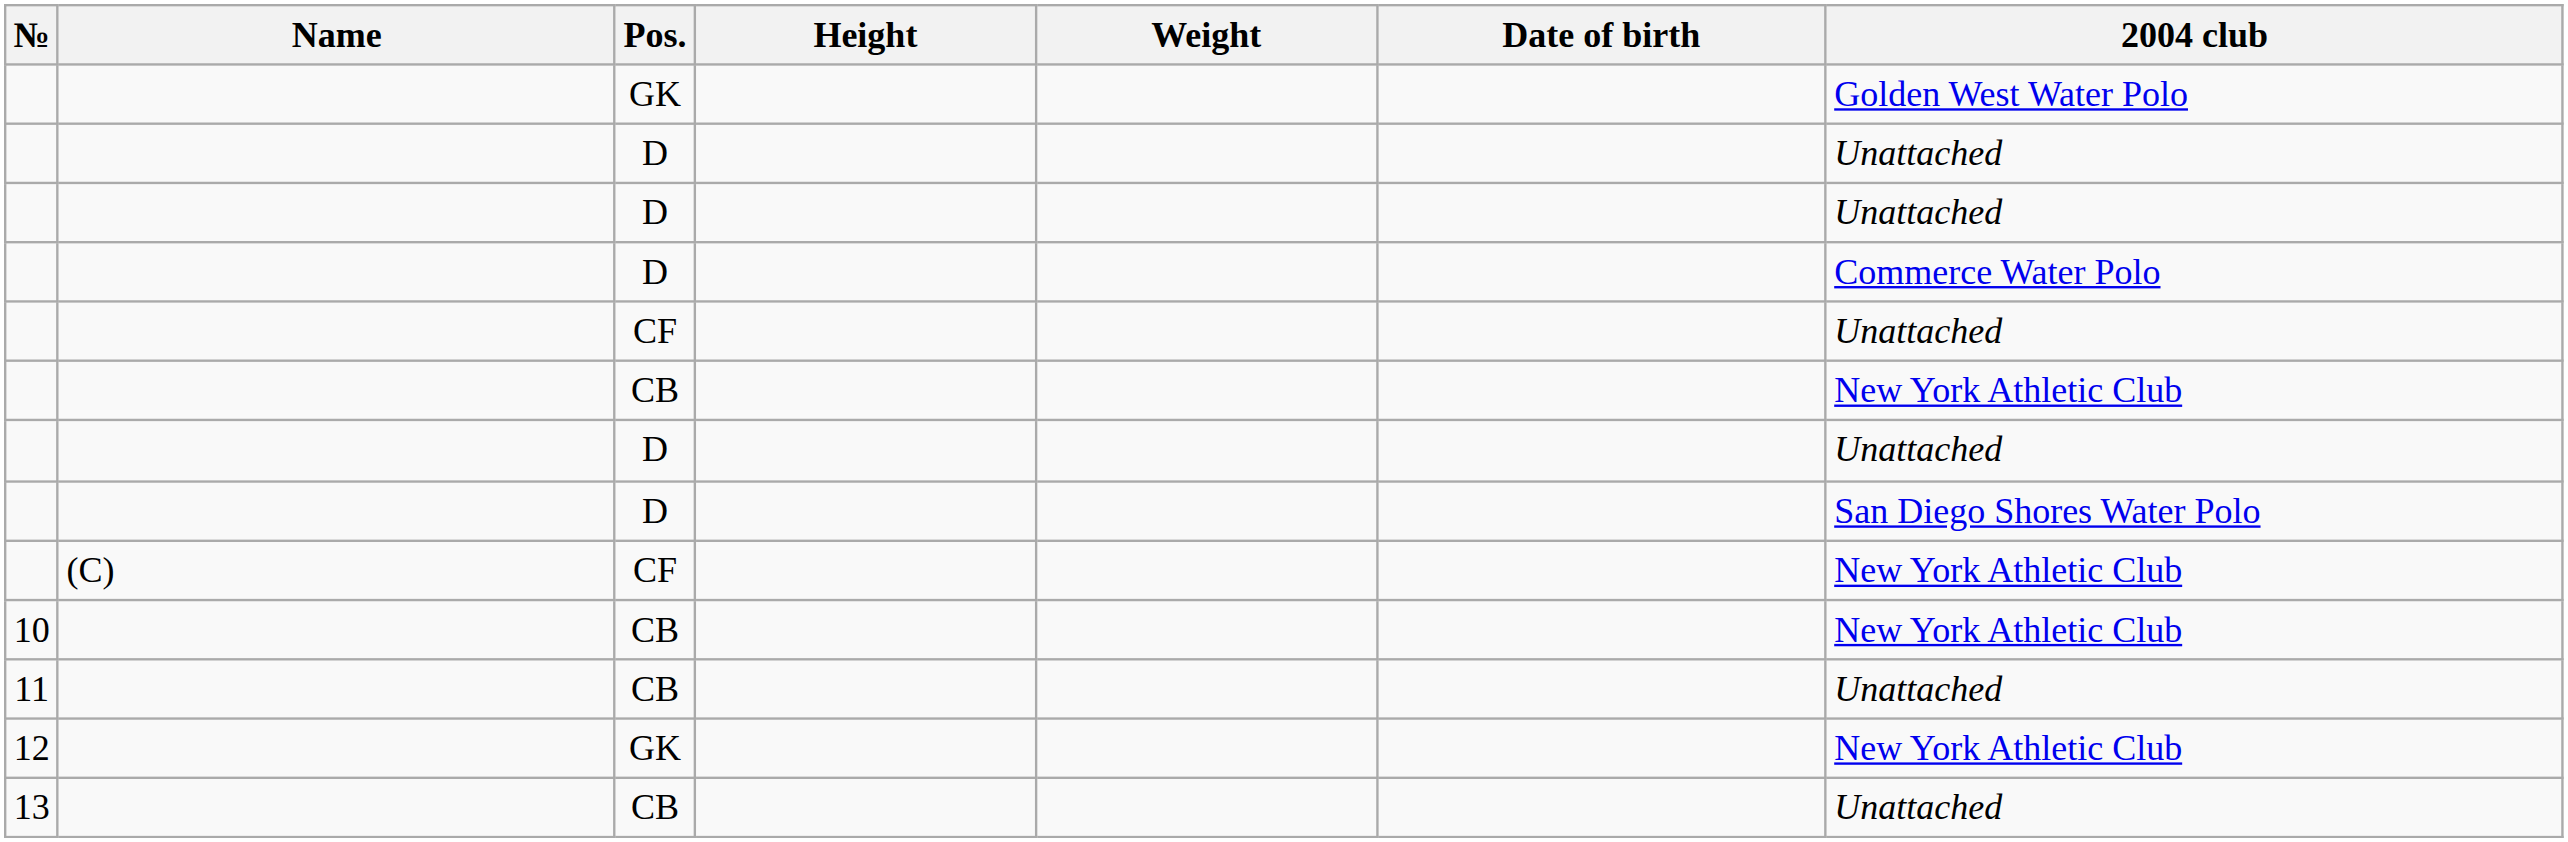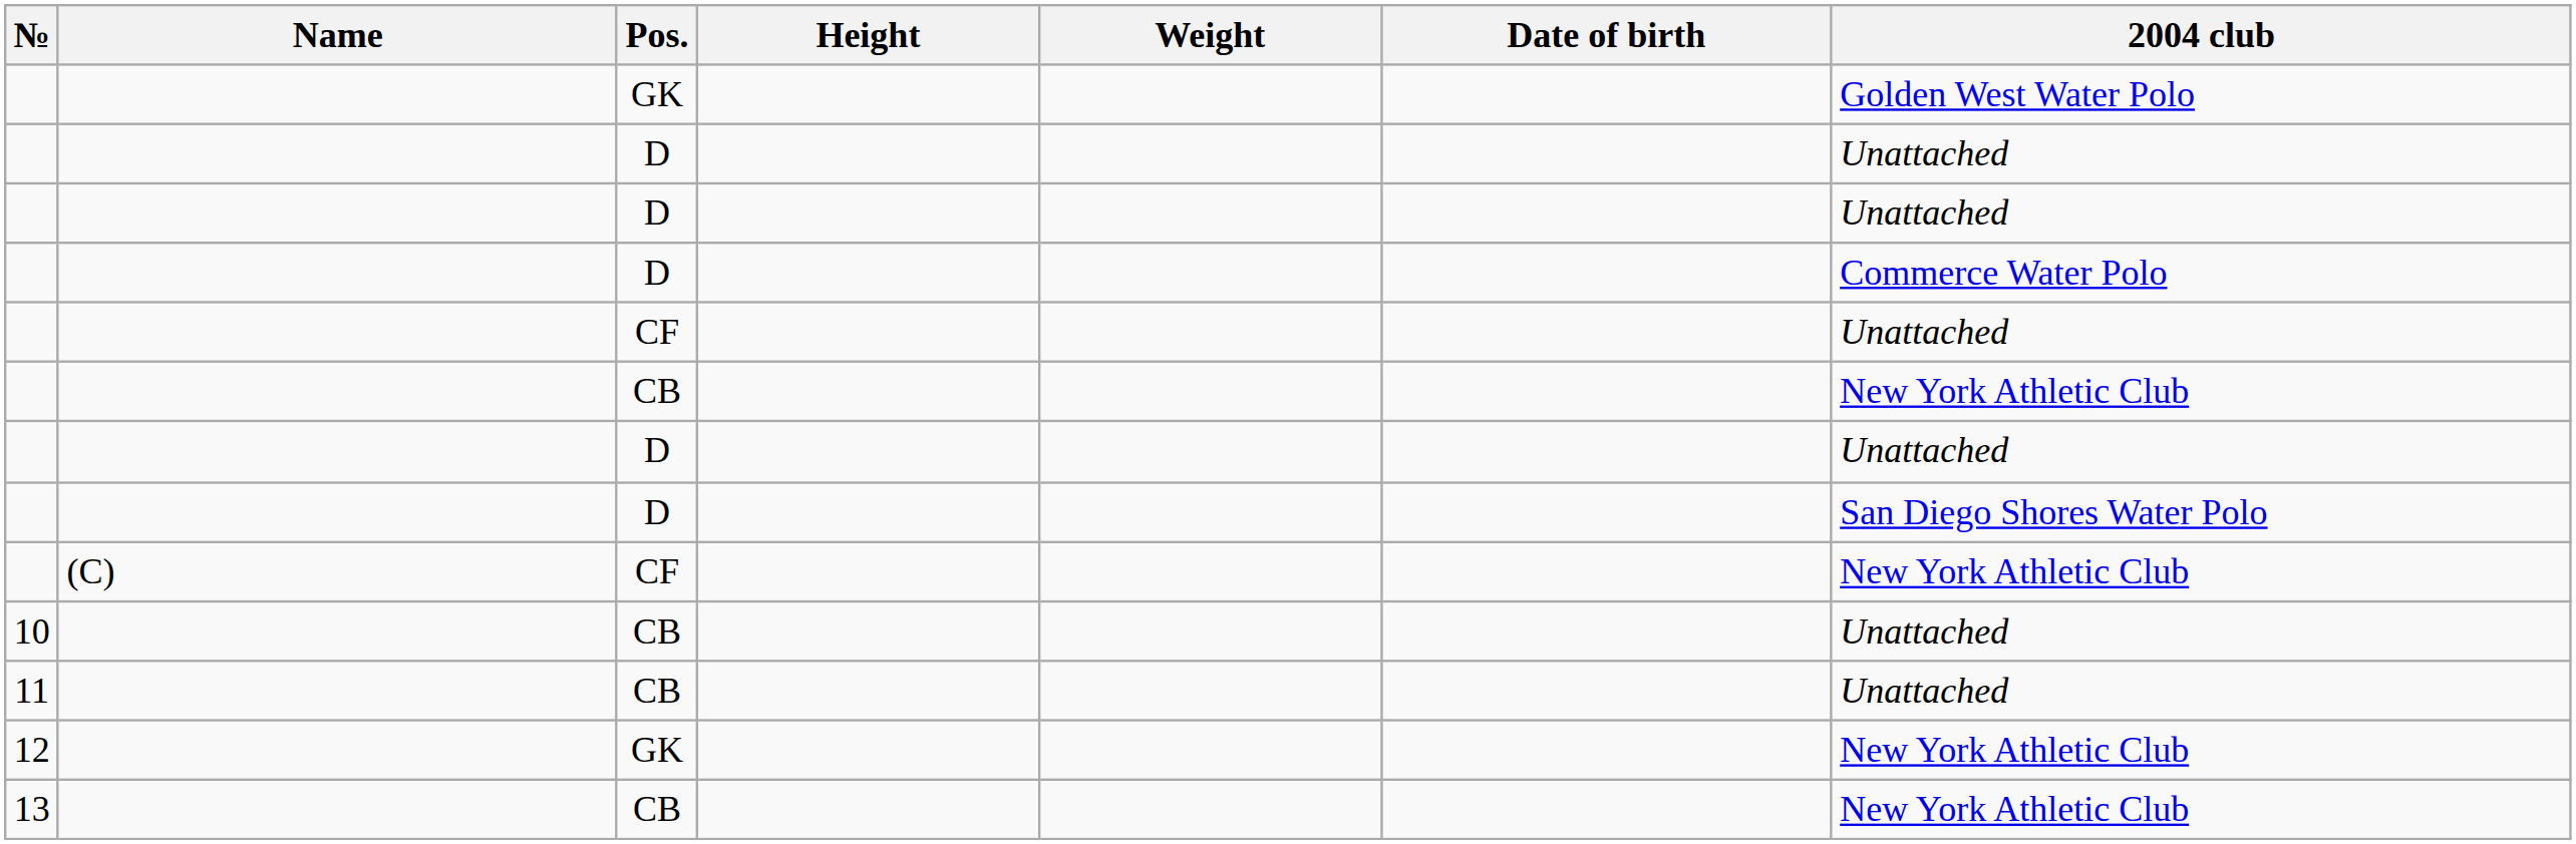10 | 2004 club: New York Athletic Club -> Unattached
13 | 2004 club: Unattached -> New York Athletic Club
